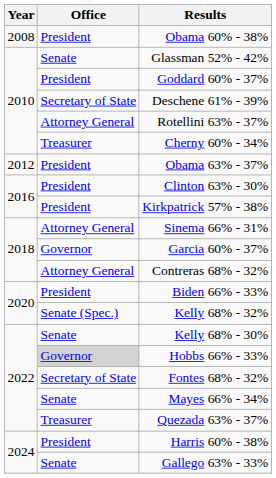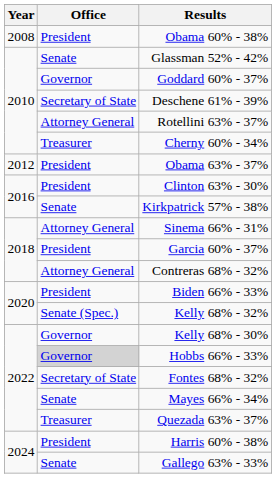Goddard 60% - 37% | Office: President -> Governor
Kirkpatrick 57% - 38% | Office: President -> Senate
Garcia 60% - 37% | Office: Governor -> President
Kelly 68% - 30% | Office: Senate -> Governor
